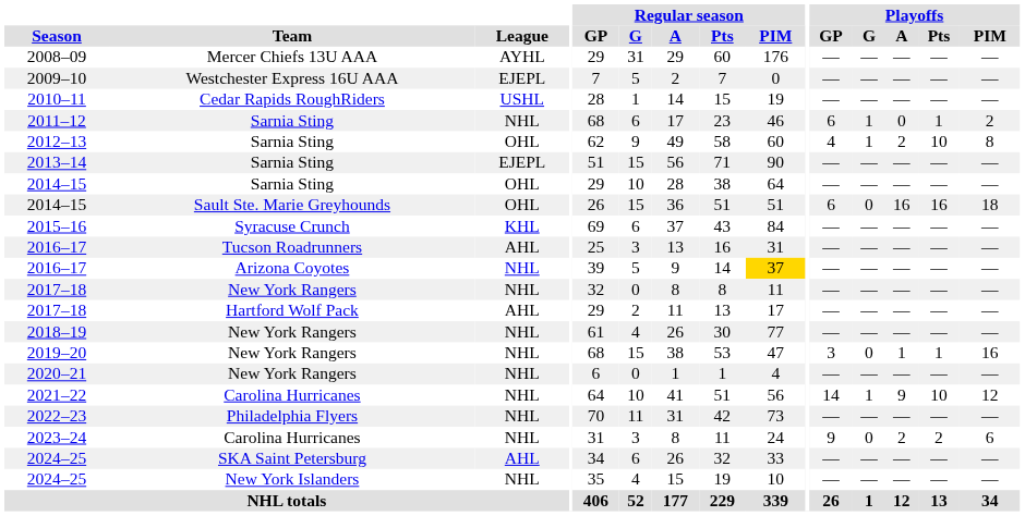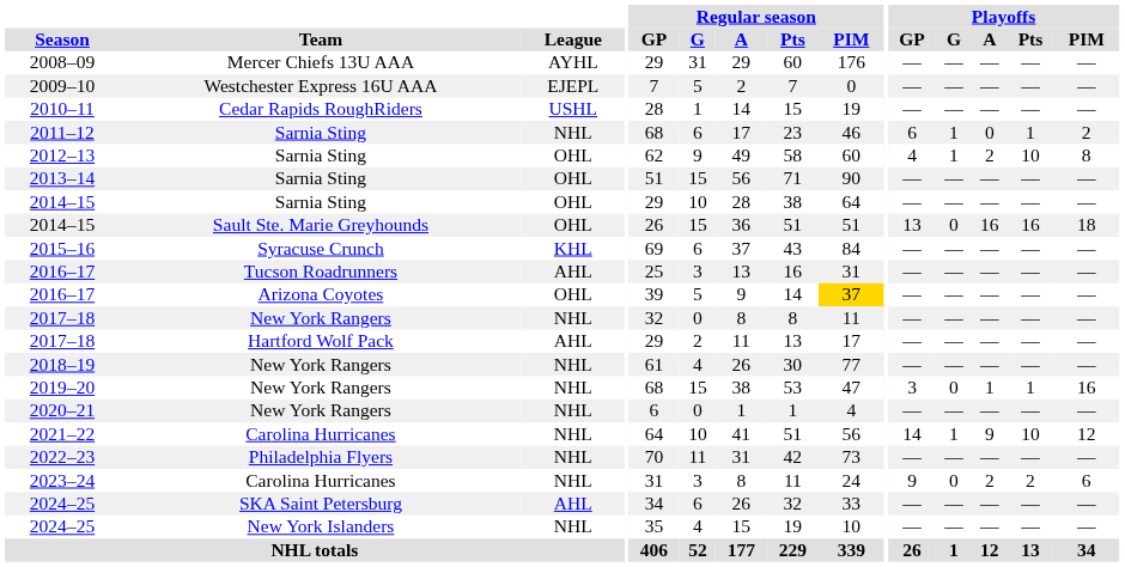2013–14 | League: EJEPL -> OHL
2014–15 / Sault Ste. Marie Greyhounds | Playoffs / GP: 6 -> 13
2016–17 / Arizona Coyotes | League: NHL -> OHL
